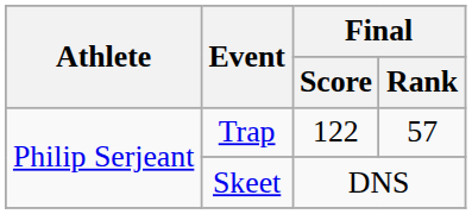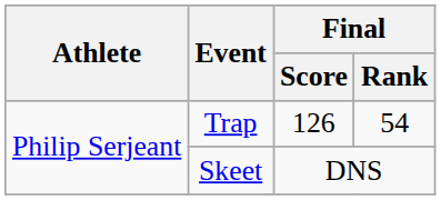Trap | Final / Score: 122 -> 126
Trap | Final / Rank: 57 -> 54
